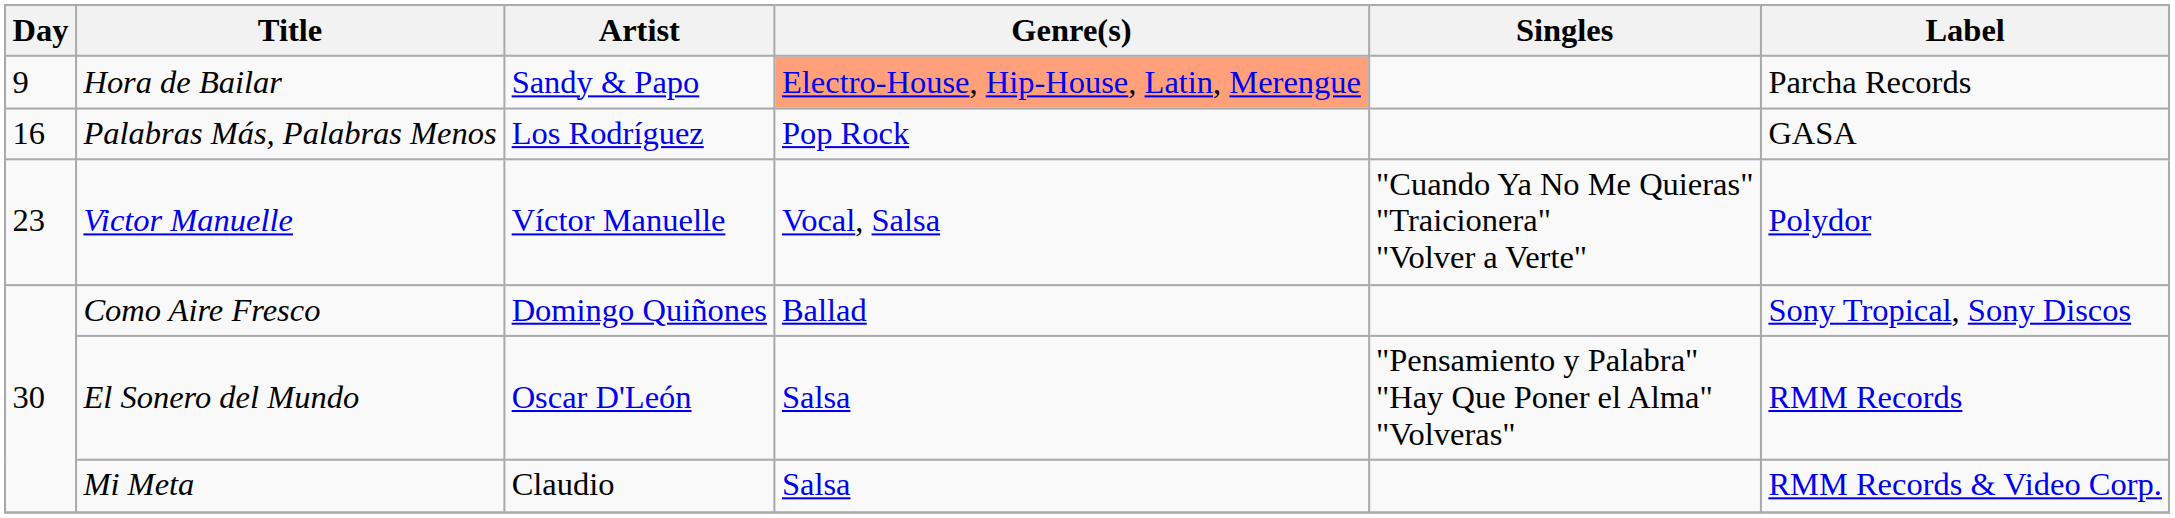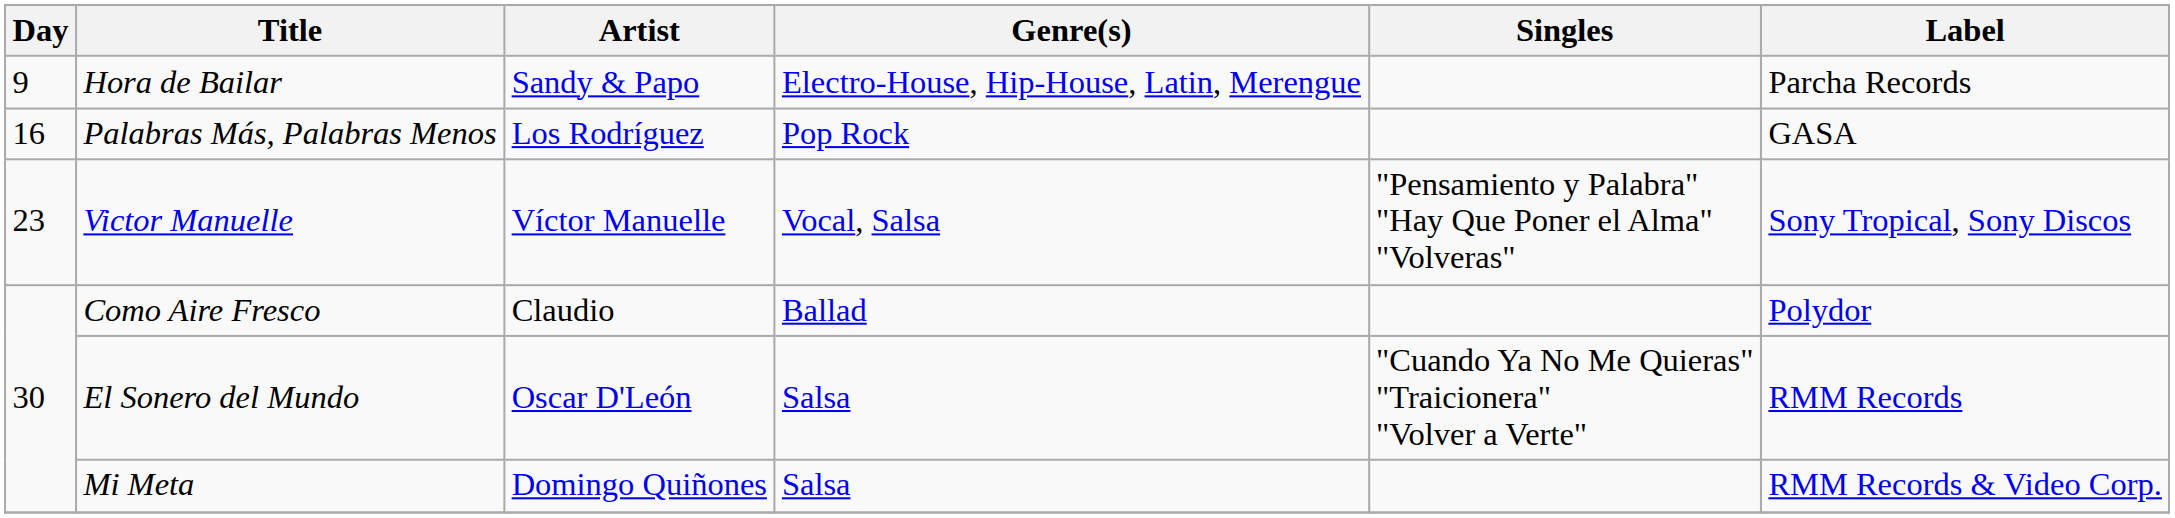Hora de Bailar | Genre(s): lightsalmon background -> no background
Victor Manuelle | Singles: "Cuando Ya No Me Quieras" "Traicionera" "Volver a Verte" -> "Pensamiento y Palabra" "Hay Que Poner el Alma" "Volveras"
Victor Manuelle | Label: Polydor -> Sony Tropical, Sony Discos
Como Aire Fresco | Artist: Domingo Quiñones -> Claudio
Como Aire Fresco | Label: Sony Tropical, Sony Discos -> Polydor
El Sonero del Mundo | Singles: "Pensamiento y Palabra" "Hay Que Poner el Alma" "Volveras" -> "Cuando Ya No Me Quieras" "Traicionera" "Volver a Verte"
Mi Meta | Artist: Claudio -> Domingo Quiñones
